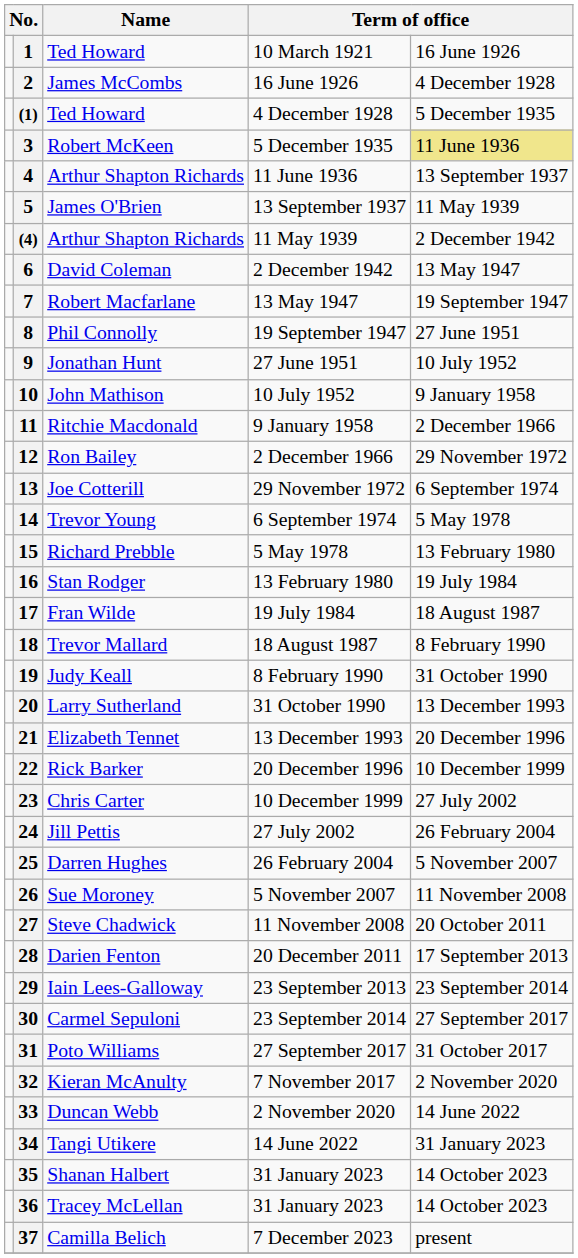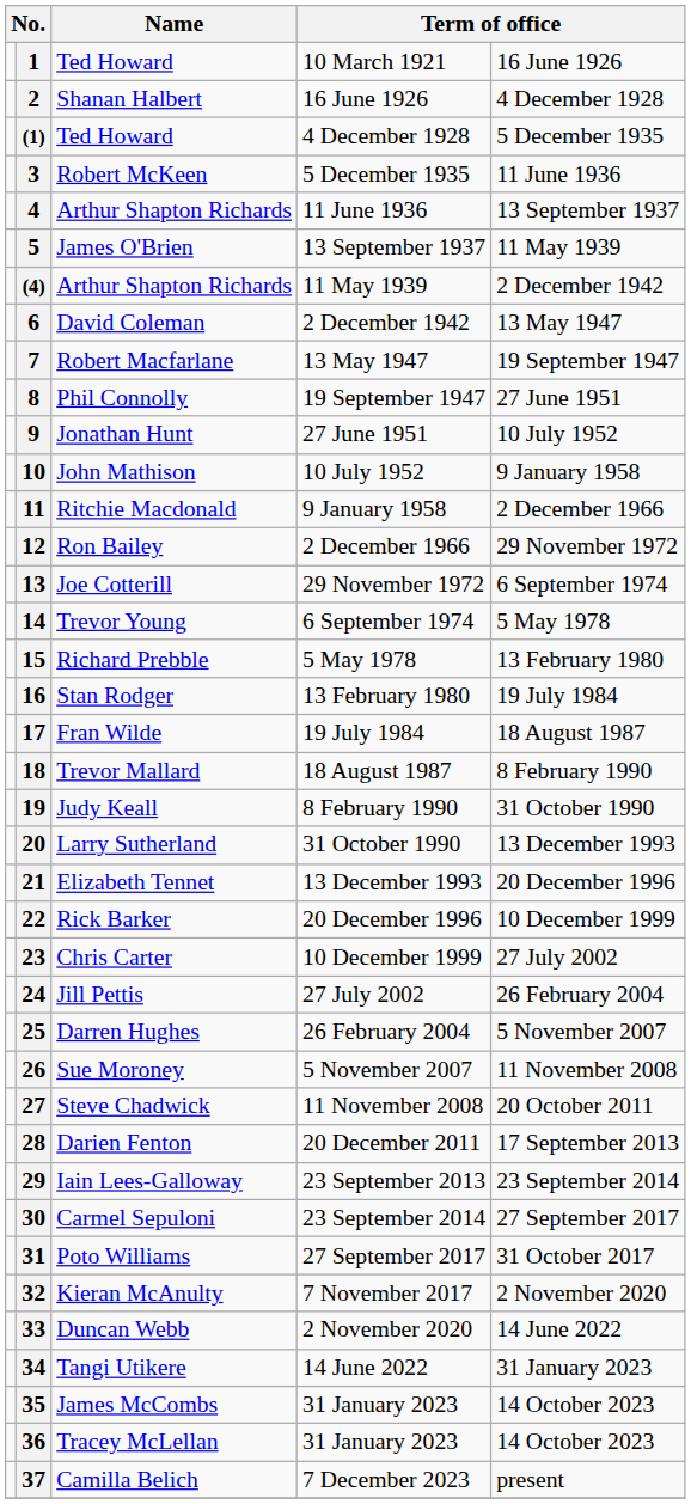2 | Name: James McCombs -> Shanan Halbert
3 | column 5: khaki background -> no background
35 | Name: Shanan Halbert -> James McCombs
